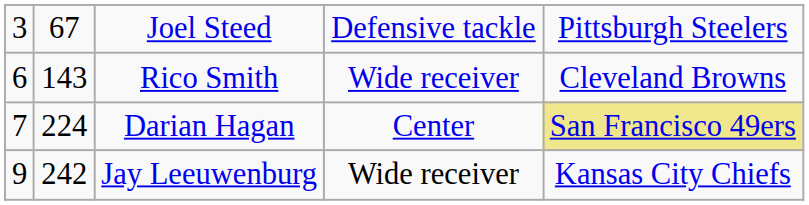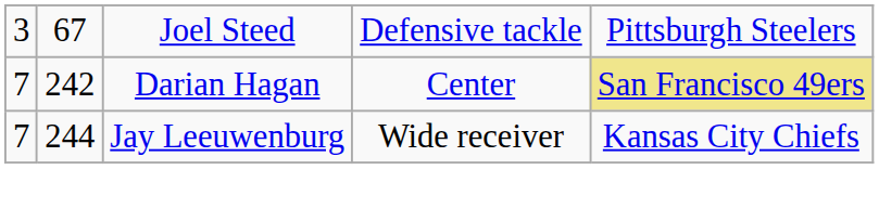- row: 6 | 143 | Rico Smith | Wide receiver | Cleveland Browns
Darian Hagan | column 2: 224 -> 242
Jay Leeuwenburg | column 1: 9 -> 7
Jay Leeuwenburg | column 2: 242 -> 244
